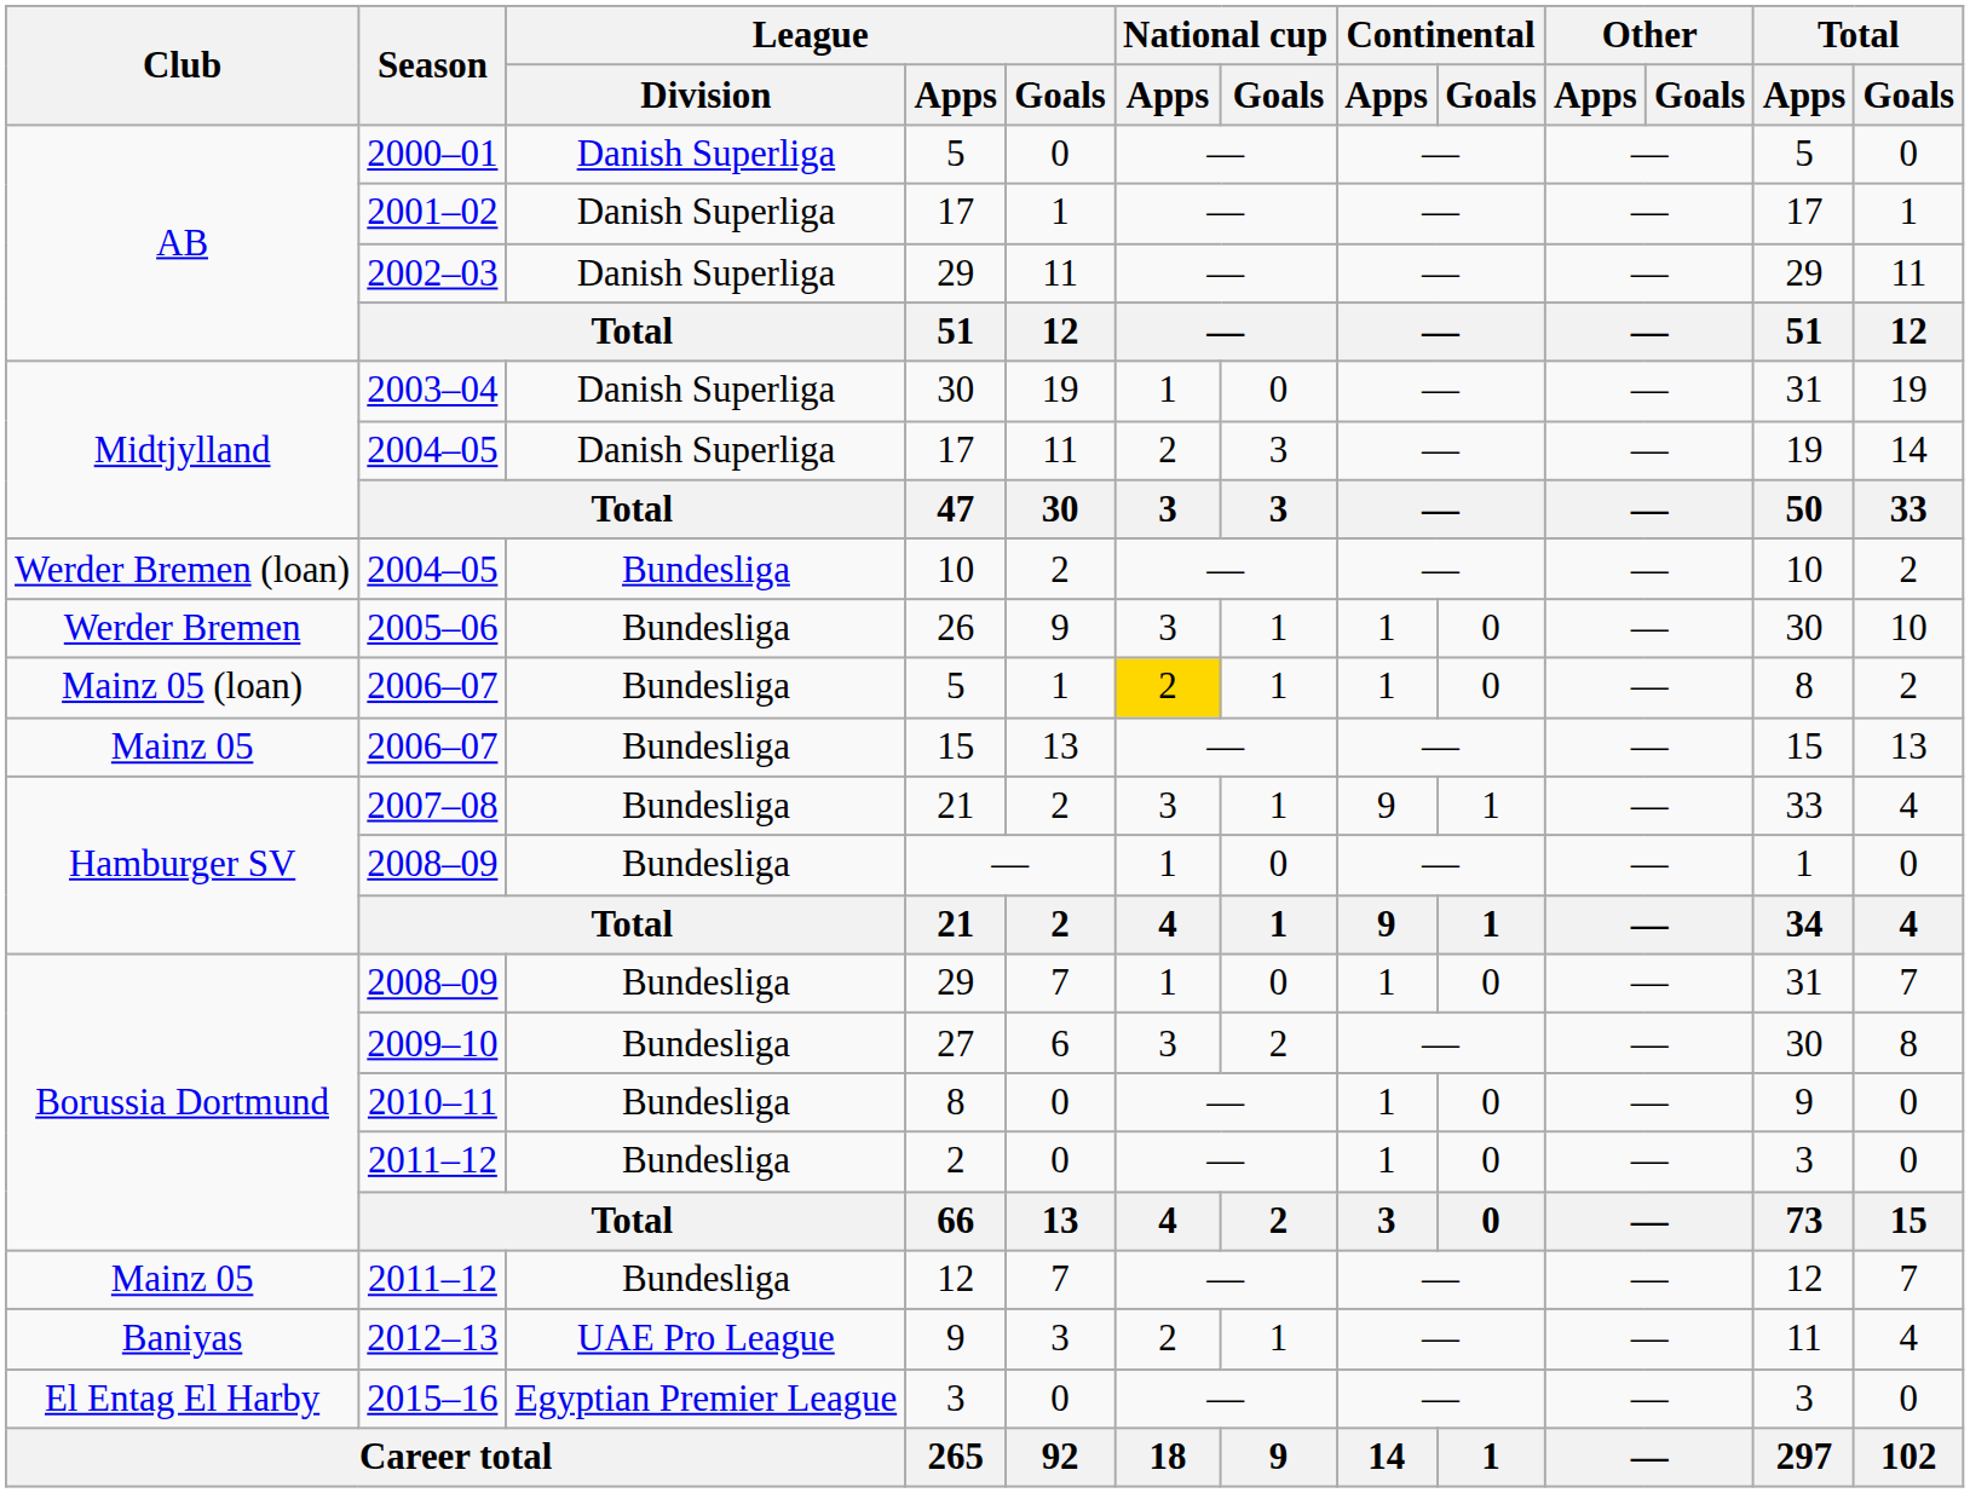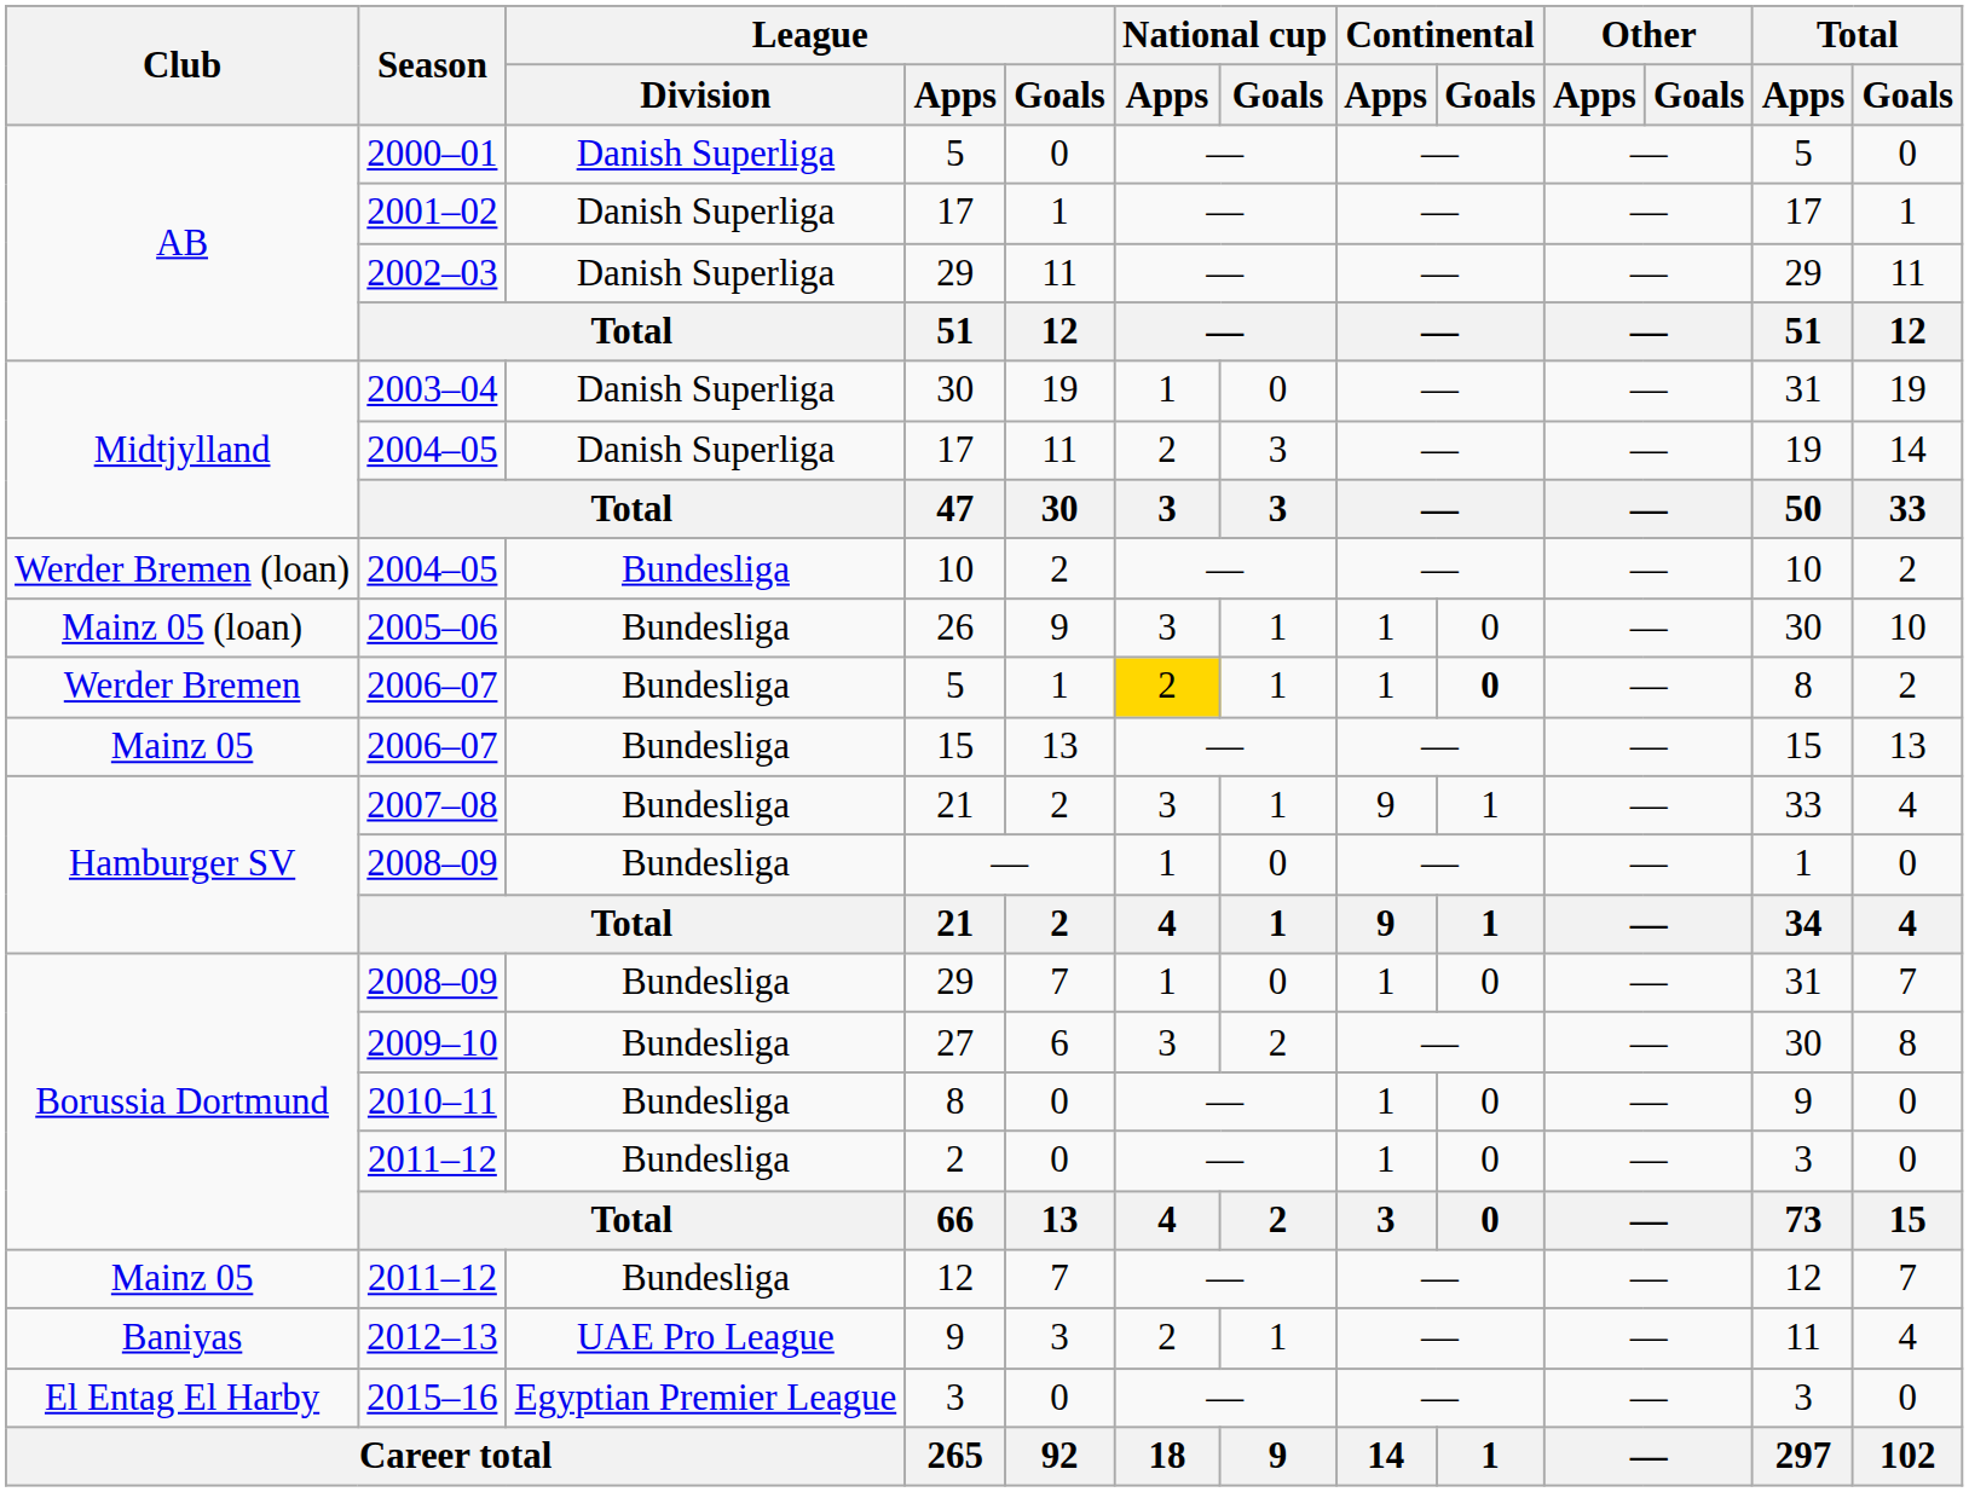26 | Club: Werder Bremen -> Mainz 05 (loan)
2006–07 / 5 | Club: Mainz 05 (loan) -> Werder Bremen
2006–07 / 5 | Continental / Goals: normal -> bold
